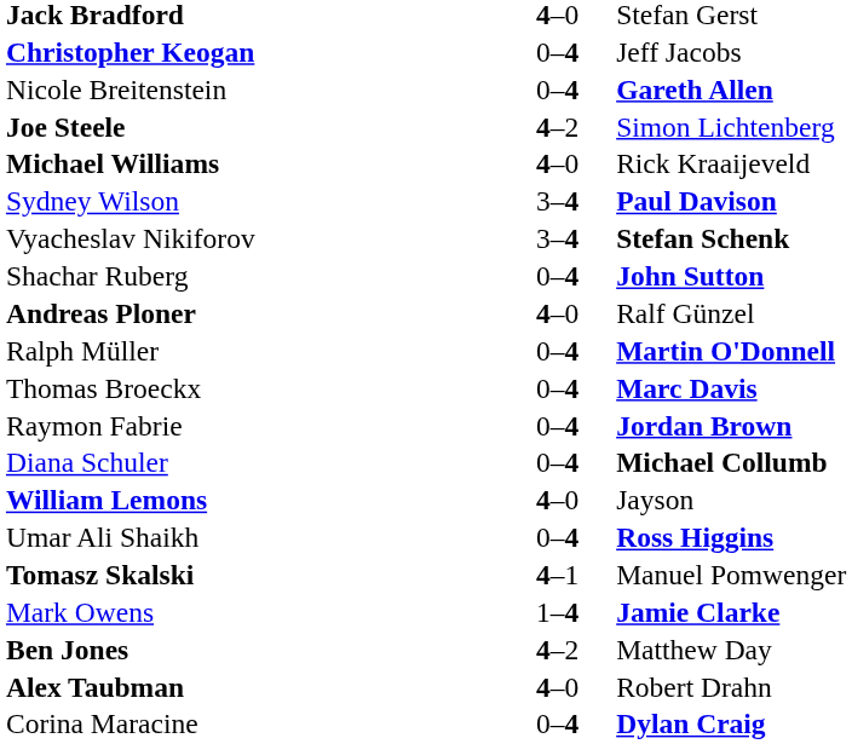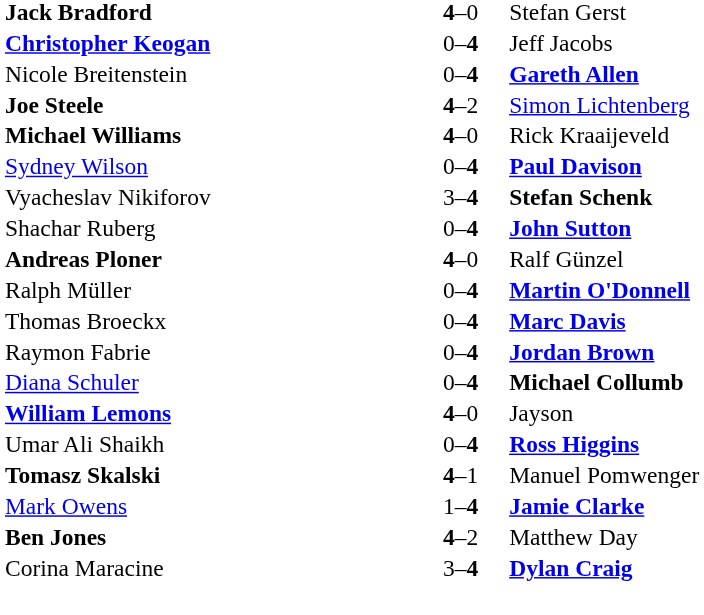Sydney Wilson | column 2: 3–4 -> 0–4
- row: Alex Taubman | 4–0 | Robert Drahn
Corina Maracine | column 2: 0–4 -> 3–4
